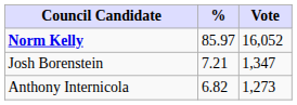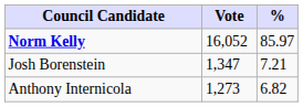columns swapped: Vote <-> %
